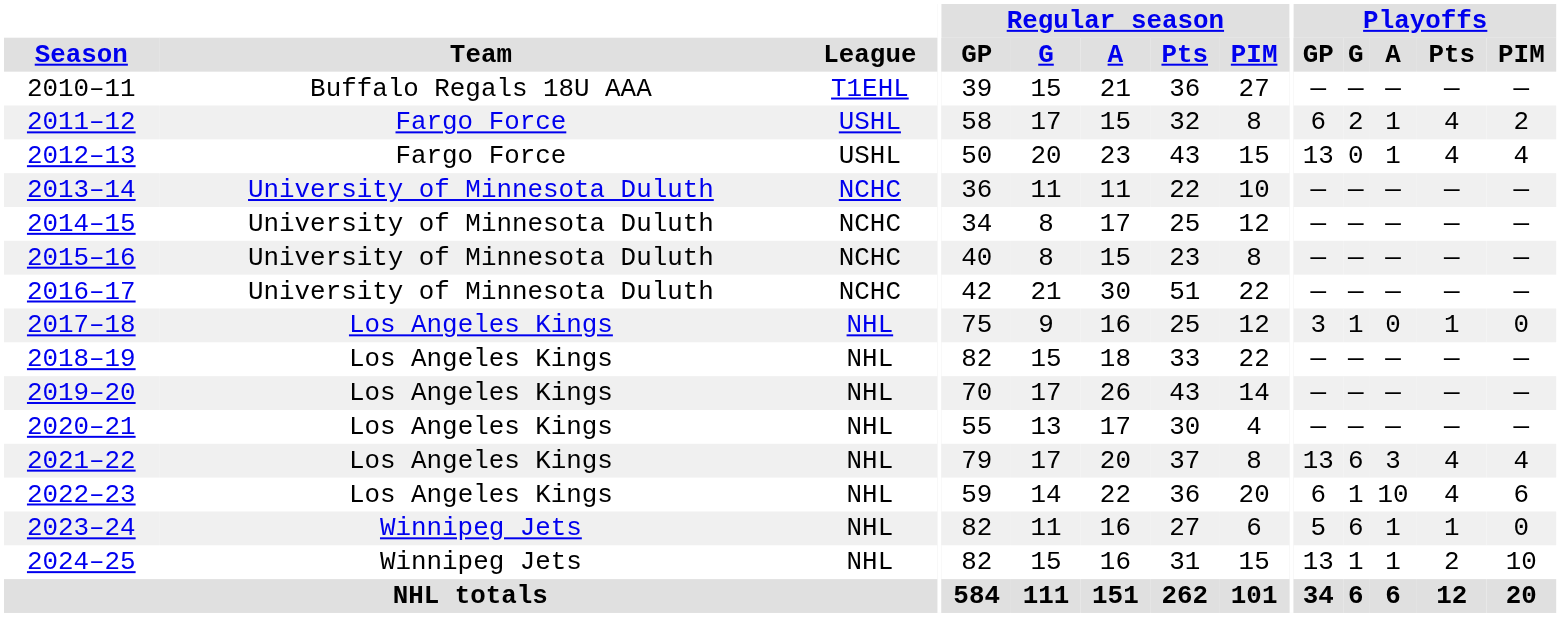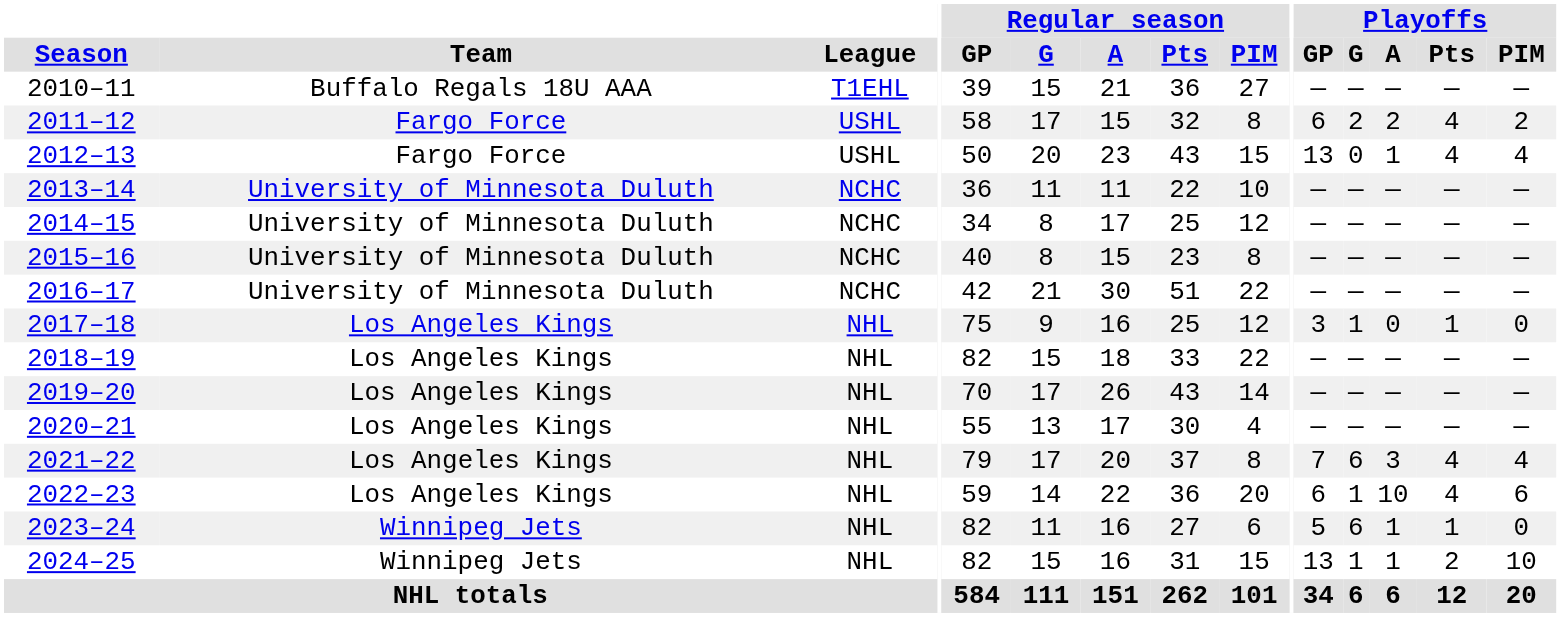2011–12 | Playoffs / A: 1 -> 2
2021–22 | Playoffs / GP: 13 -> 7
